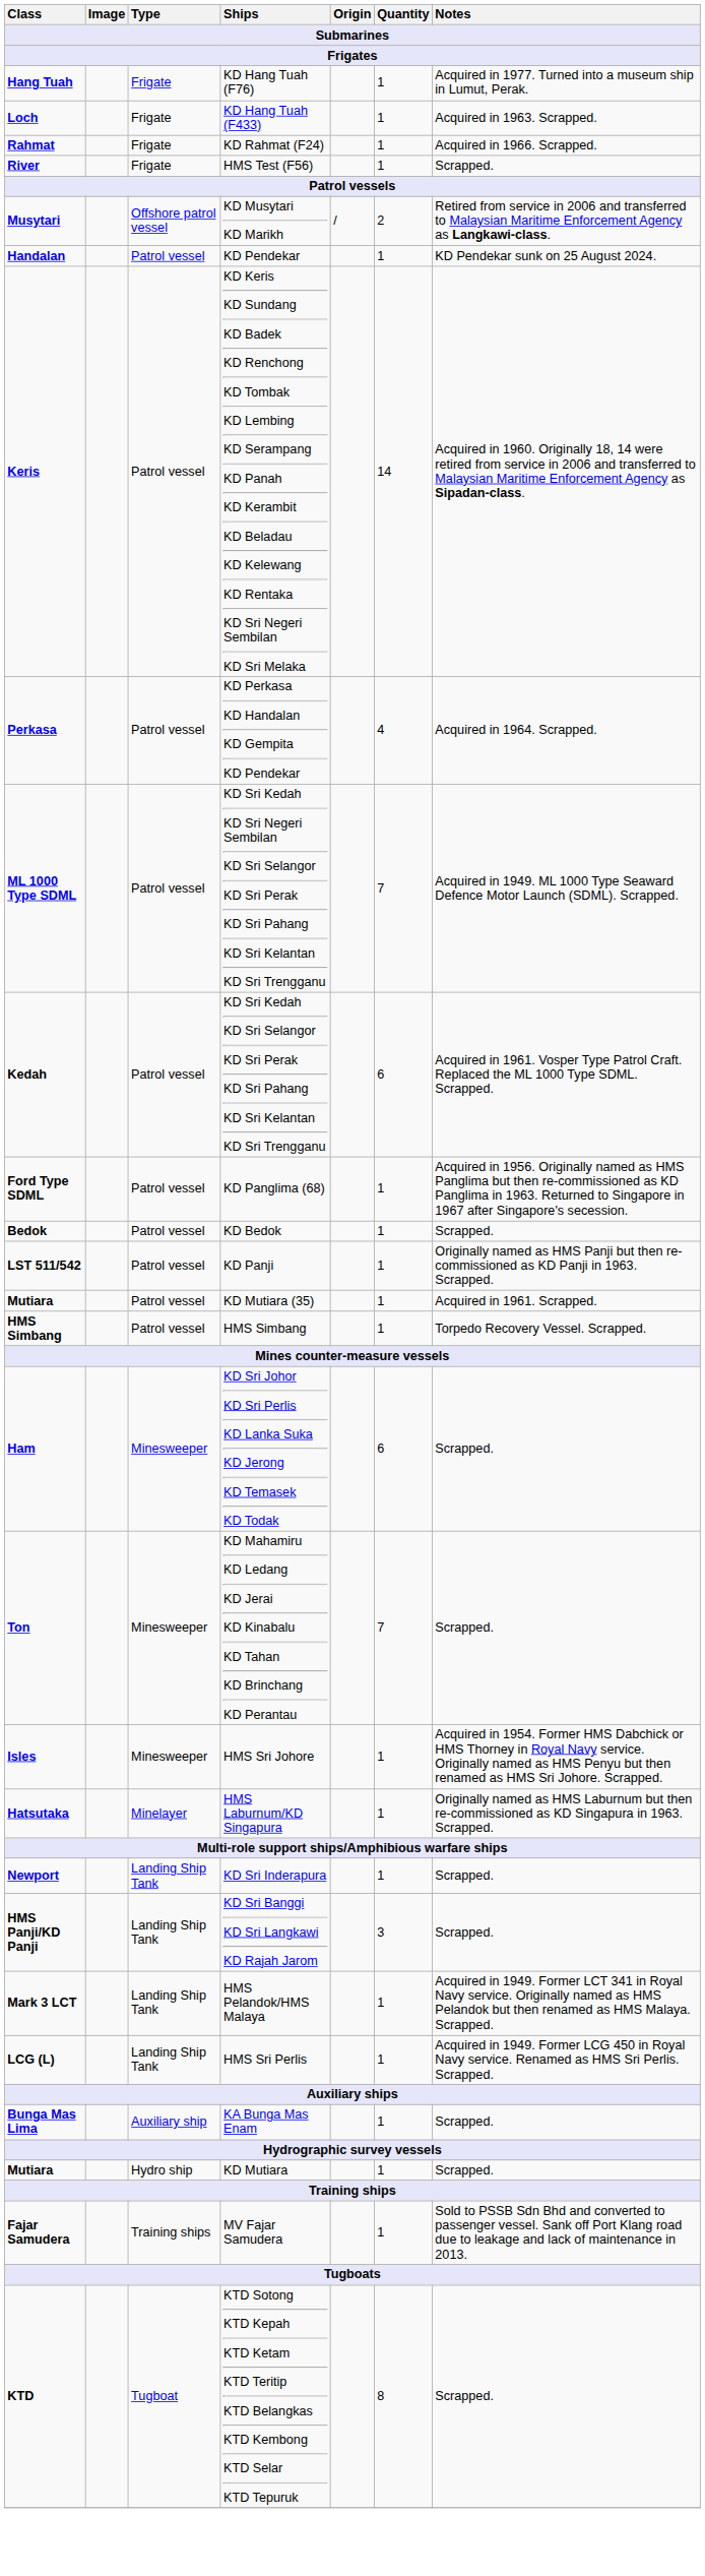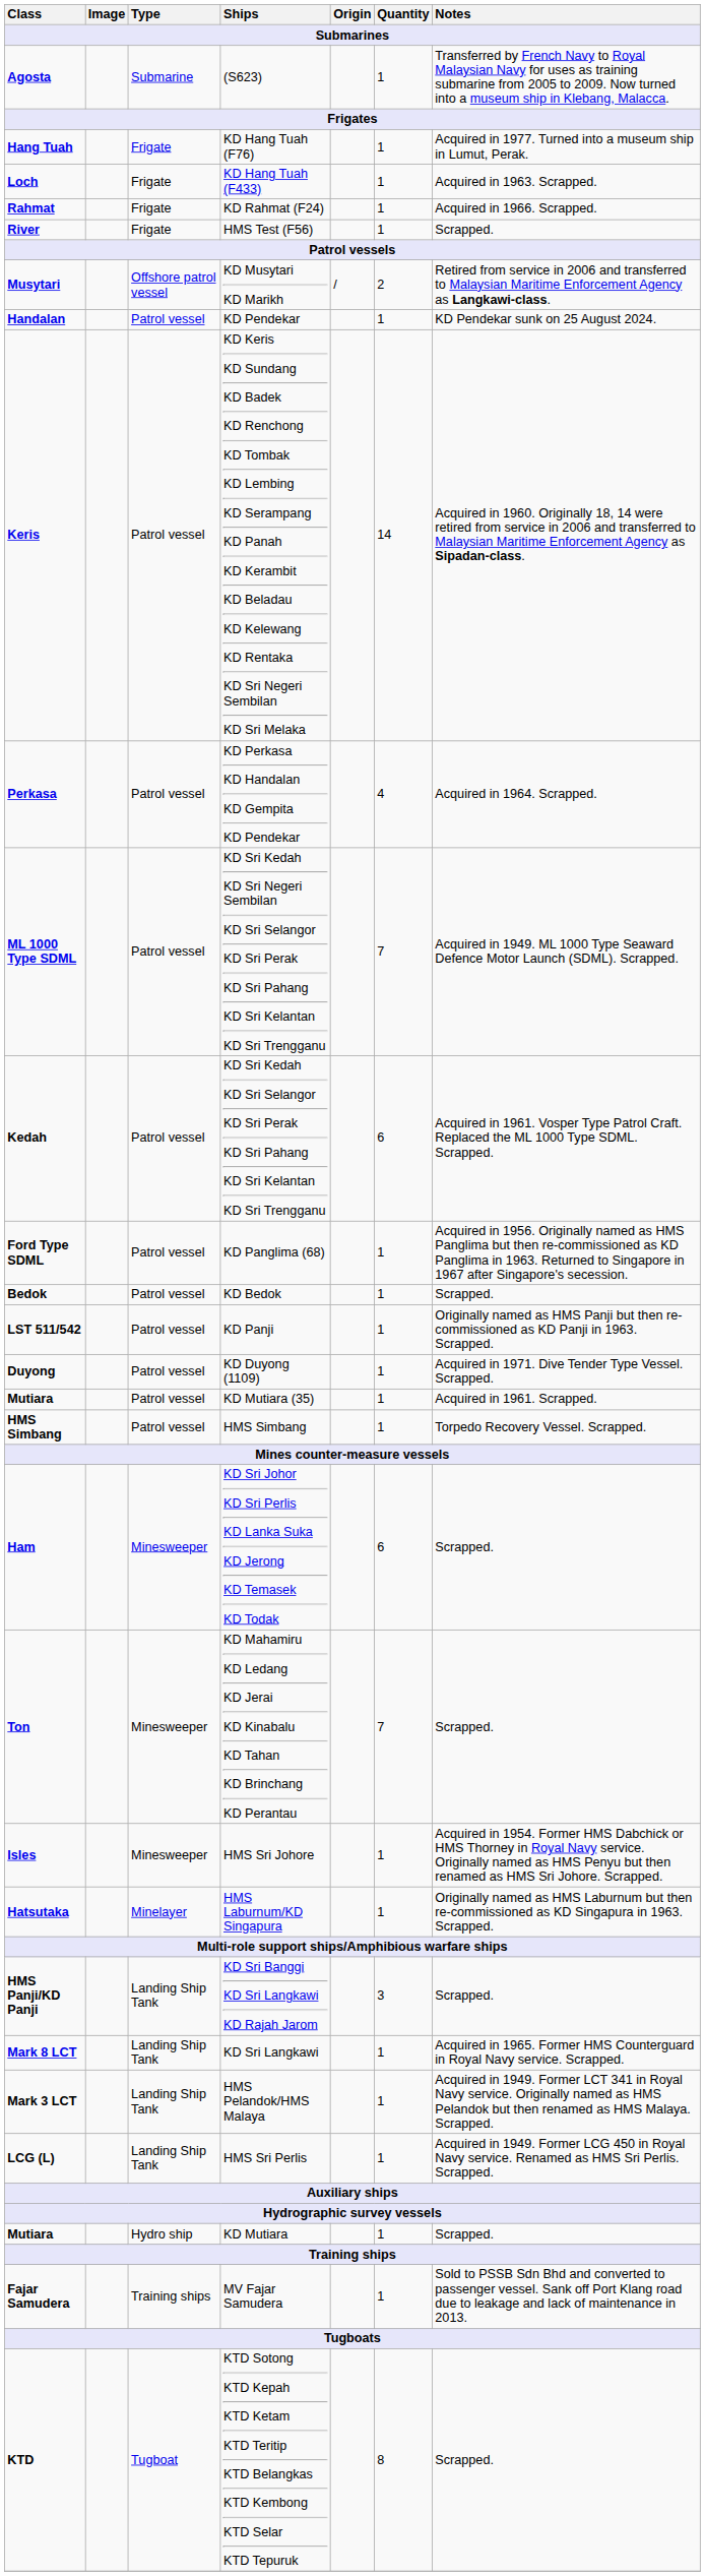+ row: Agosta | Submarine | (S623) | 1 | Transferred by French Navy to Royal Malaysian Navy for uses as training submarine from 2005 to 2009. Now turned into a museum ship in Klebang, Malacca.
+ row: Duyong | Patrol vessel | KD Duyong (1109) | 1 | Acquired in 1971. Dive Tender Type Vessel. Scrapped.
- row: Newport | Landing Ship Tank | KD Sri Inderapura | 1 | Scrapped.
+ row: Mark 8 LCT | Landing Ship Tank | KD Sri Langkawi | 1 | Acquired in 1965. Former HMS Counterguard in Royal Navy service. Scrapped.
- row: Bunga Mas Lima | Auxiliary ship | KA Bunga Mas Enam | 1 | Scrapped.
